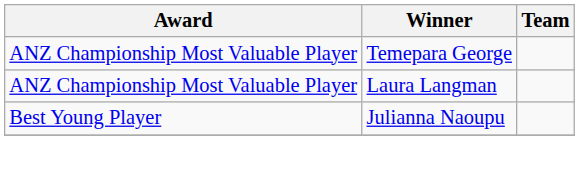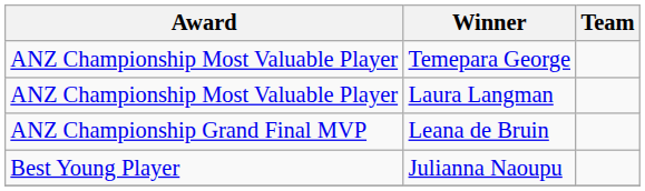+ row: ANZ Championship Grand Final MVP | Leana de Bruin
